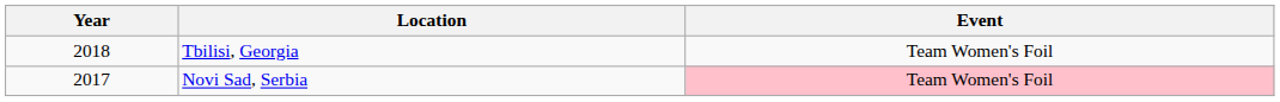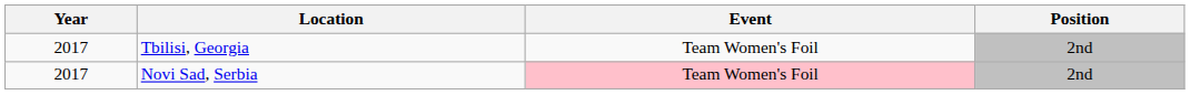+ column: Position | 2nd | 2nd
Tbilisi, Georgia | Year: 2018 -> 2017
